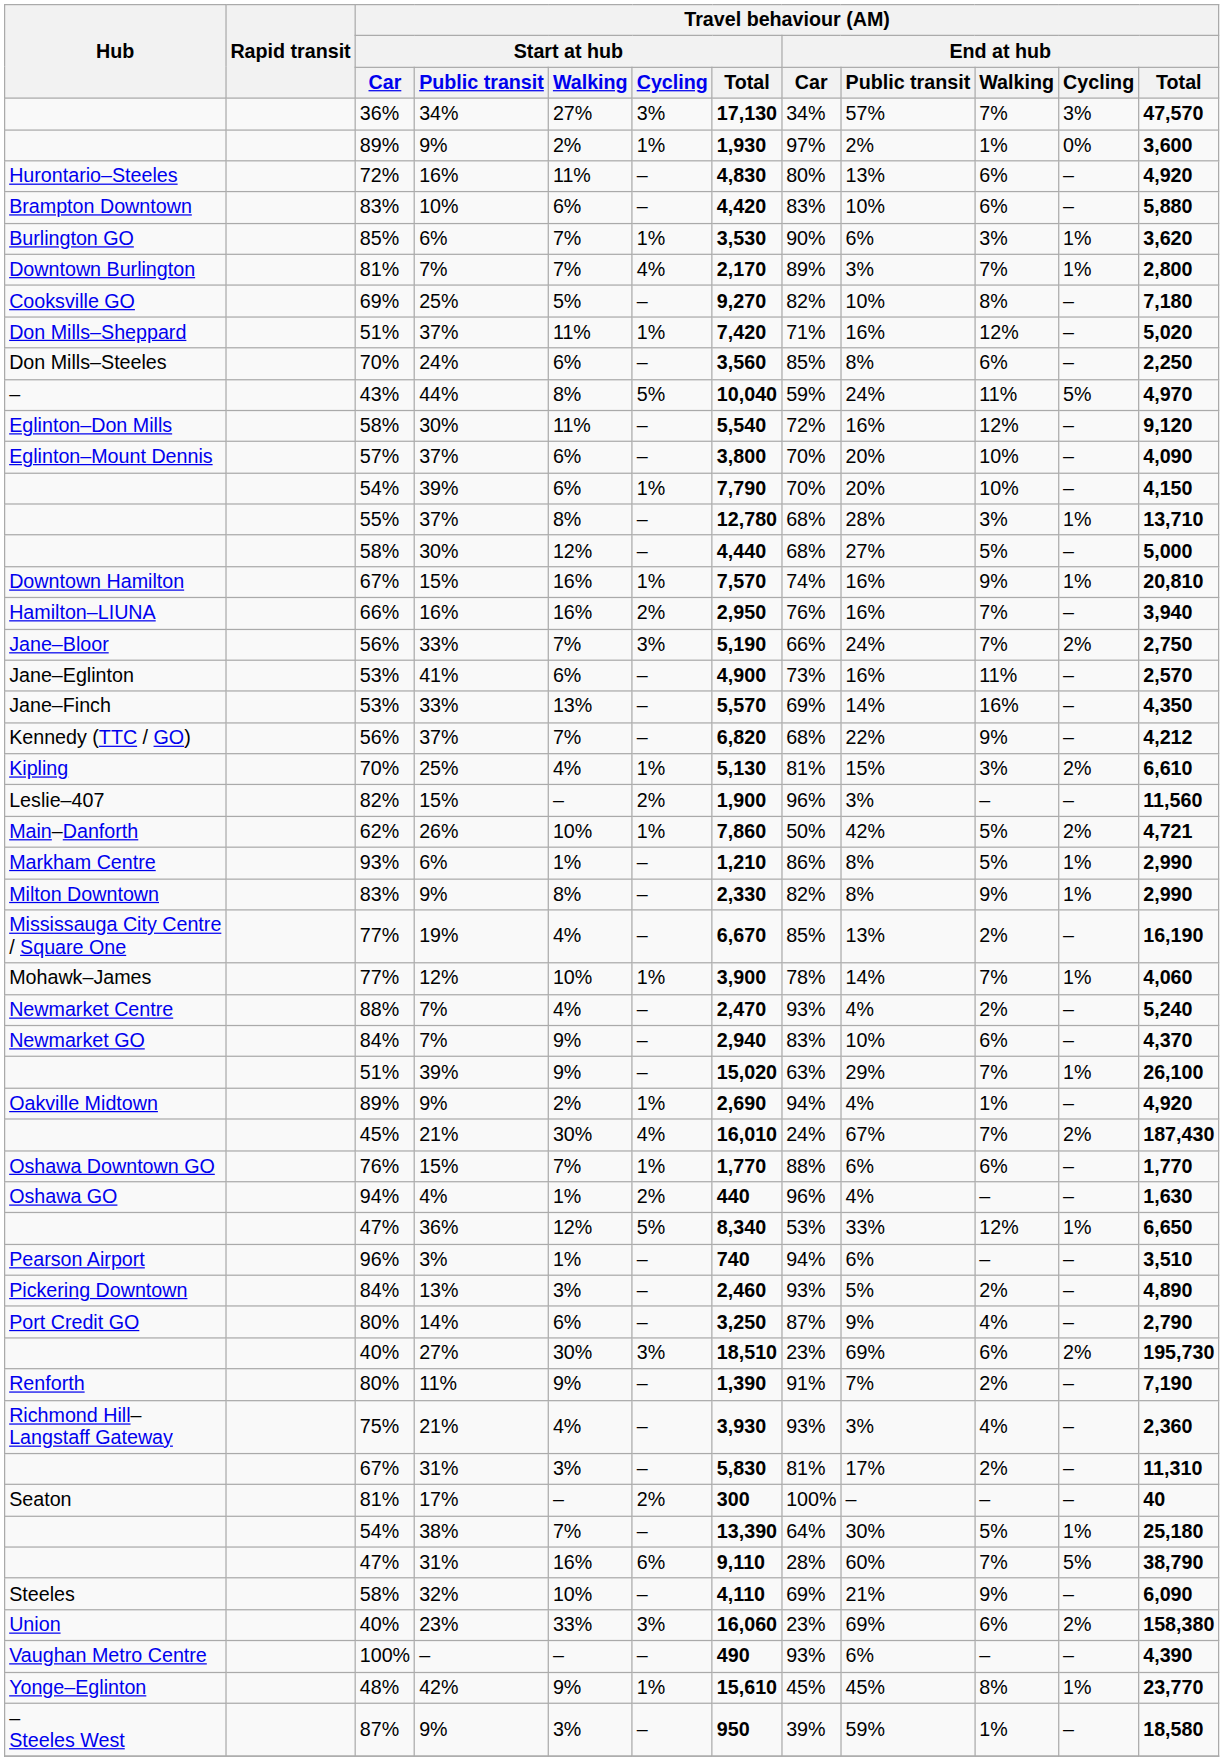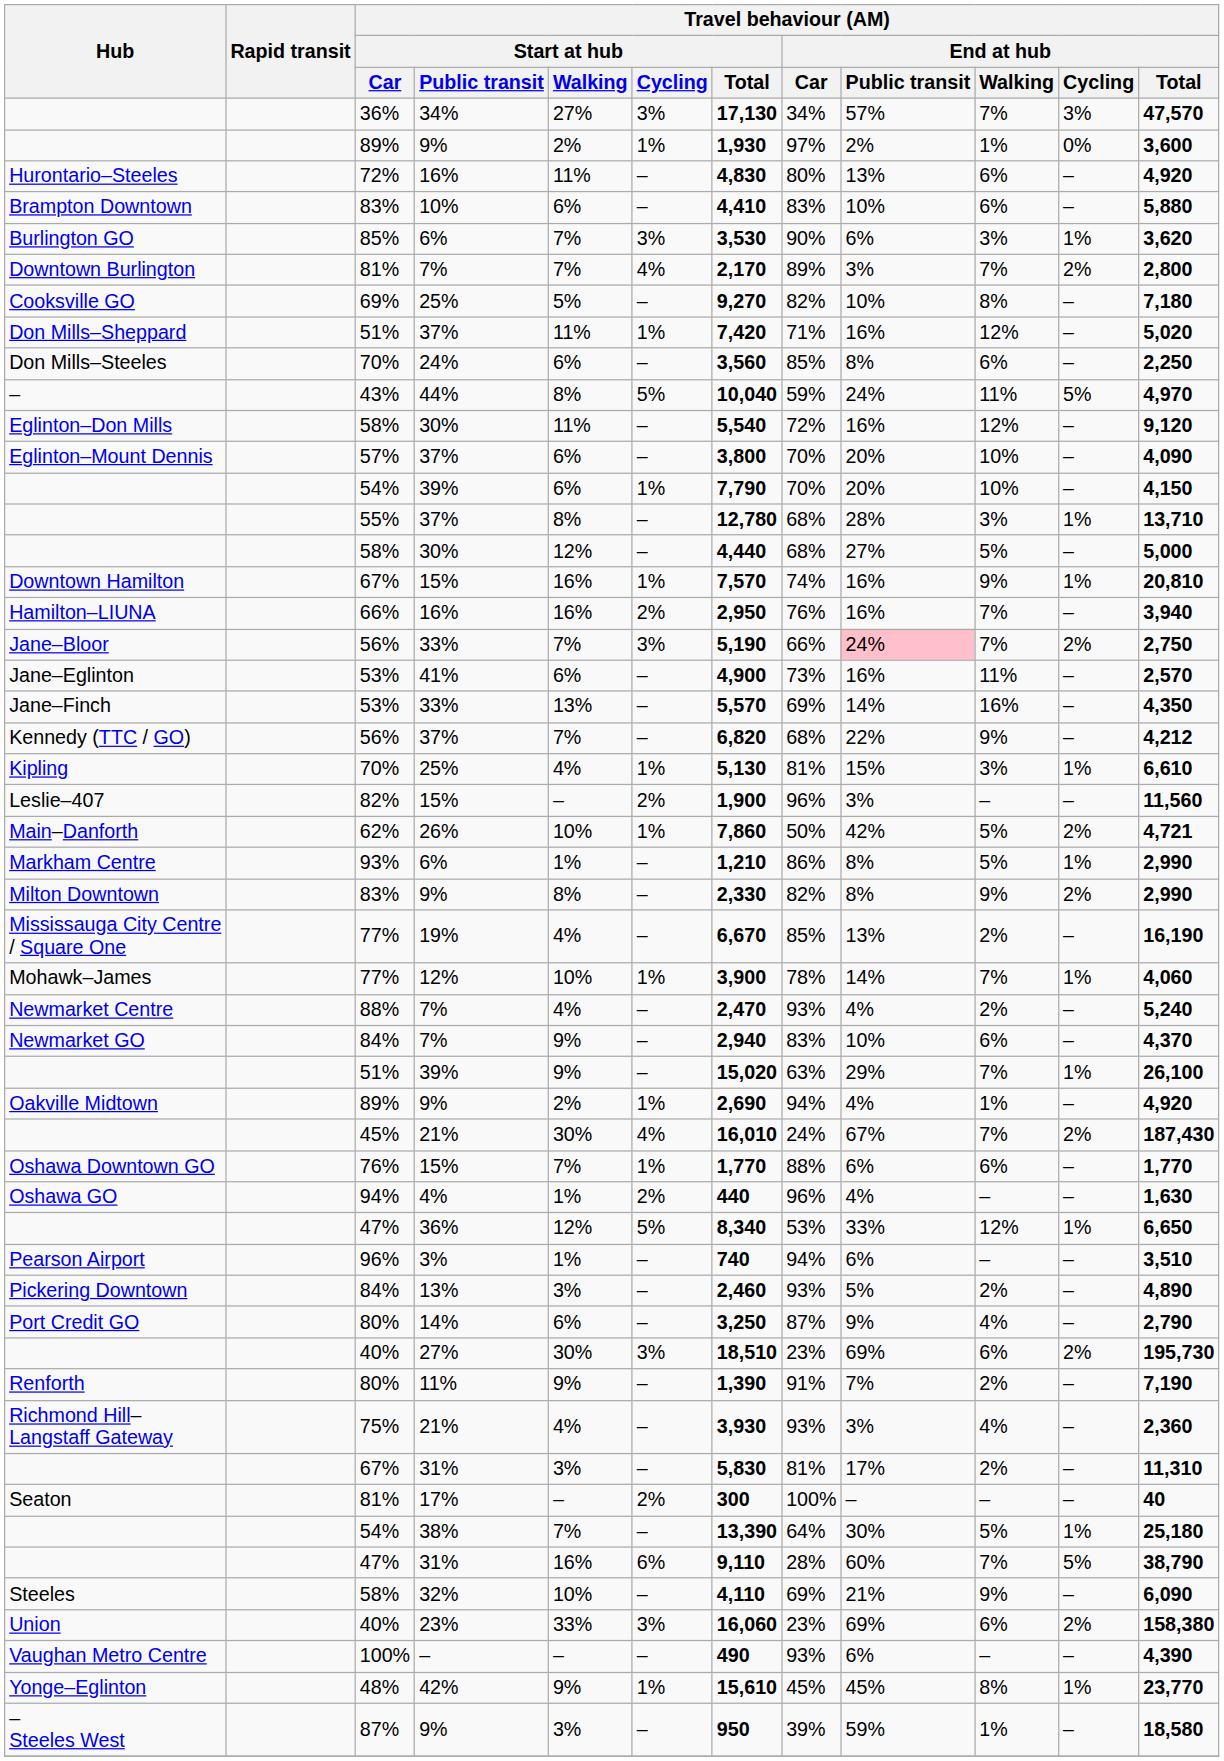Brampton Downtown | Travel behaviour (AM) / Start at hub / Total: 4,420 -> 4,410
Burlington GO | Travel behaviour (AM) / Start at hub / Cycling: 1% -> 3%
Downtown Burlington | Travel behaviour (AM) / End at hub / Cycling: 1% -> 2%
Jane–Bloor | Travel behaviour (AM) / End at hub / Public transit: no background -> pink background
Kipling | Travel behaviour (AM) / End at hub / Cycling: 2% -> 1%
Milton Downtown | Travel behaviour (AM) / End at hub / Cycling: 1% -> 2%
